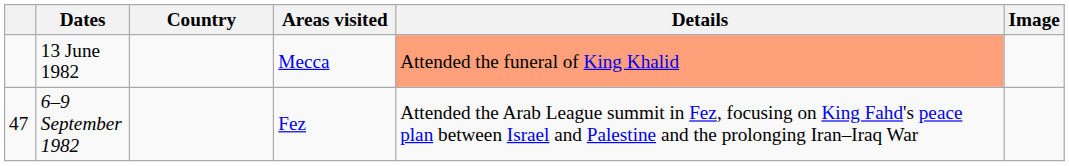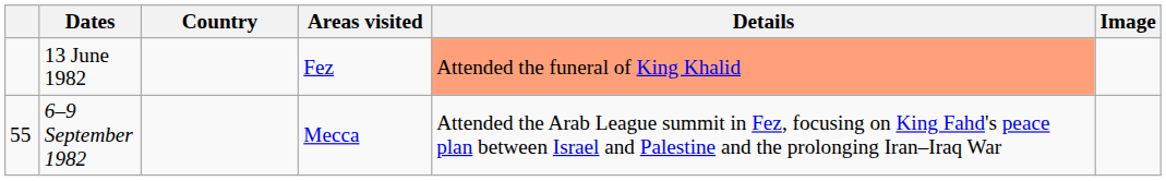13 June 1982 | Areas visited: Mecca -> Fez
6–9 September 1982 | column 1: 47 -> 55
6–9 September 1982 | Areas visited: Fez -> Mecca
